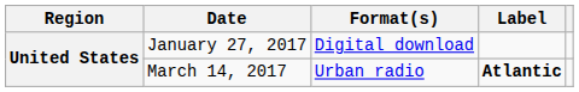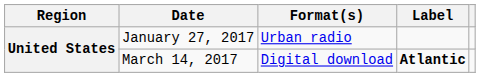January 27, 2017 | Format(s): Digital download -> Urban radio
March 14, 2017 | Format(s): Urban radio -> Digital download
